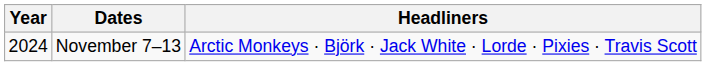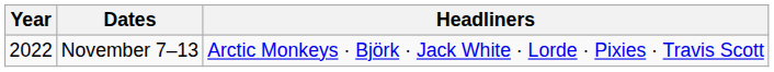November 7–13 | Year: 2024 -> 2022
